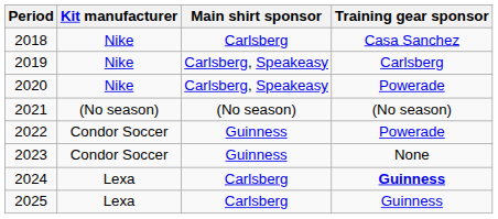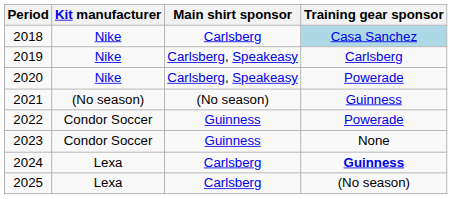2018 | Training gear sponsor: no background -> lightblue background
2021 | Training gear sponsor: (No season) -> Guinness
2025 | Training gear sponsor: Guinness -> (No season)
